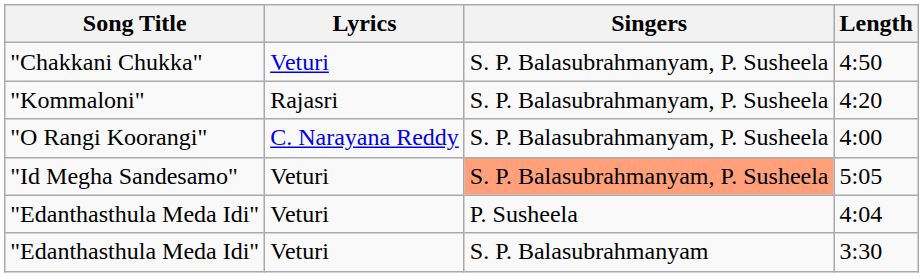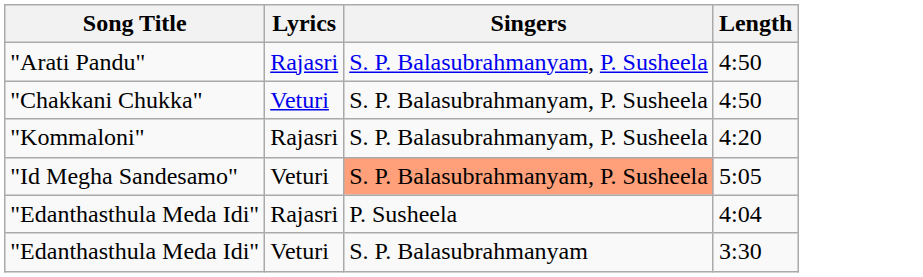+ row: "Arati Pandu" | Rajasri | S. P. Balasubrahmanyam, P. Susheela | 4:50
- row: "O Rangi Koorangi" | C. Narayana Reddy | S. P. Balasubrahmanyam, P. Susheela | 4:00
"Edanthasthula Meda Idi" / 4:04 | Lyrics: Veturi -> Rajasri
